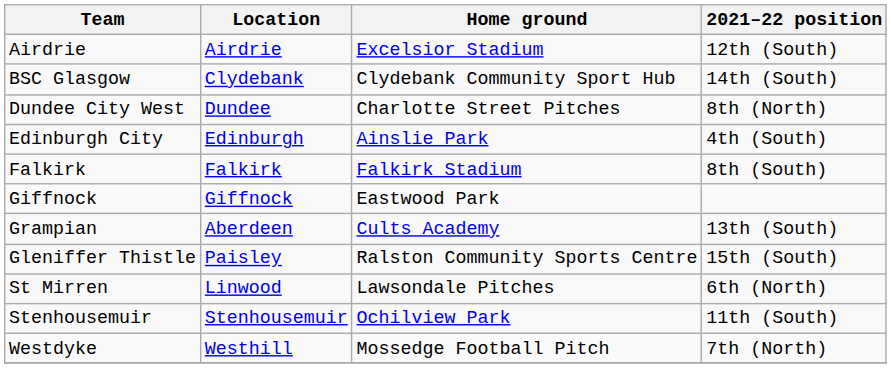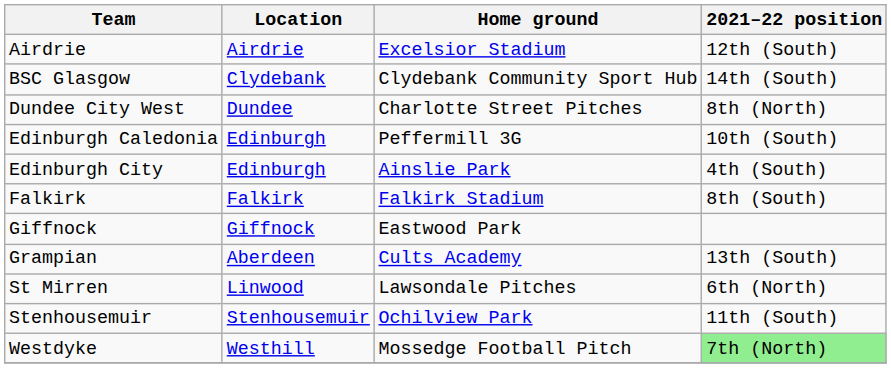+ row: Edinburgh Caledonia | Edinburgh | Peffermill 3G | 10th (South)
- row: Gleniffer Thistle | Paisley | Ralston Community Sports Centre | 15th (South)
Westdyke | 2021–22 position: no background -> lightgreen background
